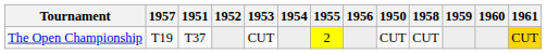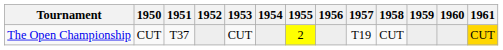columns swapped: 1950 <-> 1957
